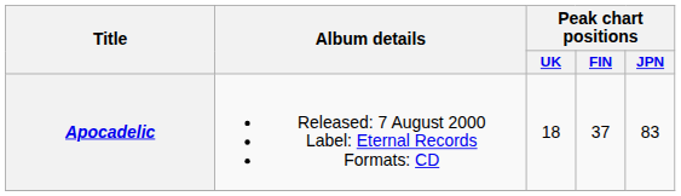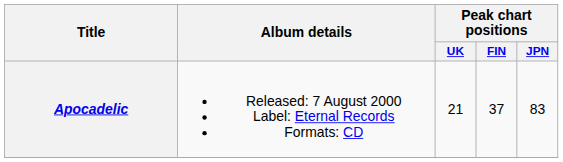Apocadelic | Peak chart positions / UK: 18 -> 21
